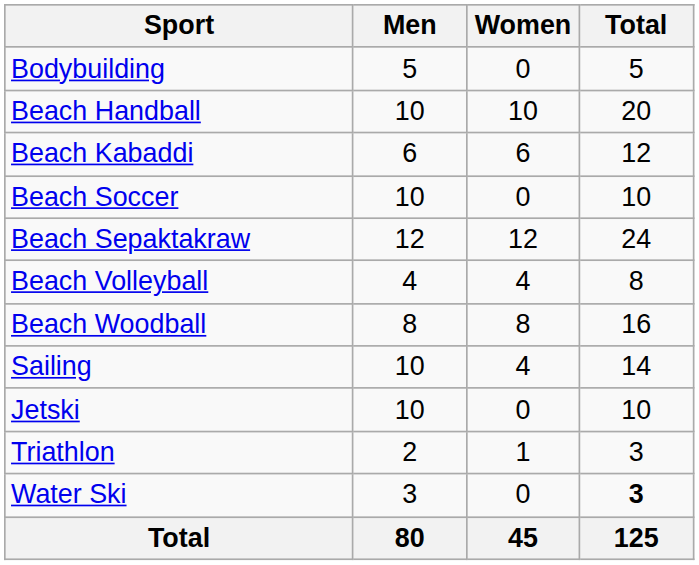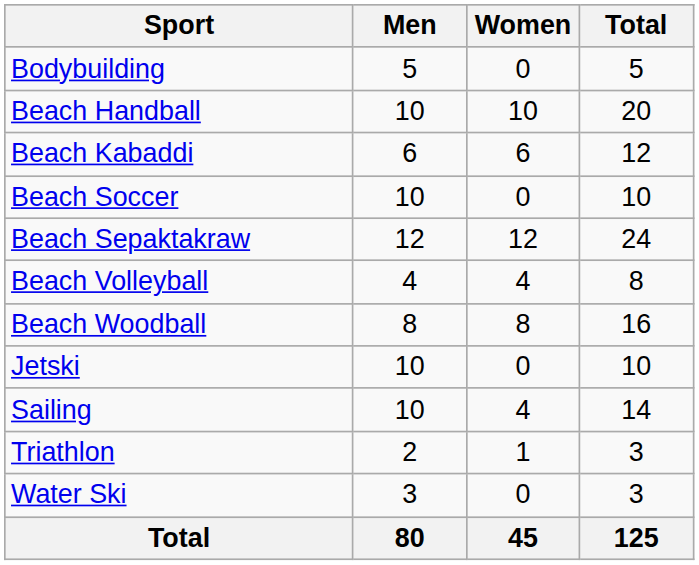rows swapped: Jetski <-> Sailing
Water Ski | Total: bold -> normal
